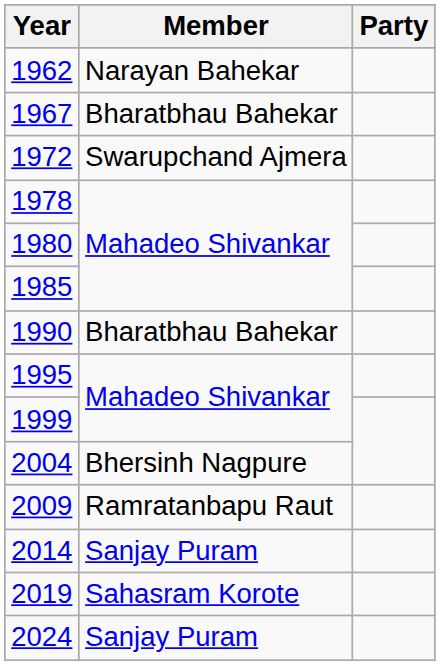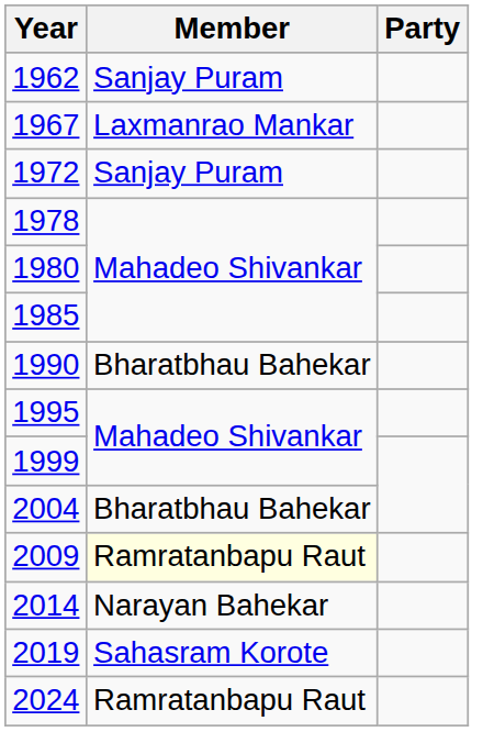1962 | Member: Narayan Bahekar -> Sanjay Puram
1967 | Member: Bharatbhau Bahekar -> Laxmanrao Mankar
1972 | Member: Swarupchand Ajmera -> Sanjay Puram
2004 | Member: Bhersinh Nagpure -> Bharatbhau Bahekar
2009 | Member: no background -> lightyellow background
2014 | Member: Sanjay Puram -> Narayan Bahekar
2024 | Member: Sanjay Puram -> Ramratanbapu Raut
